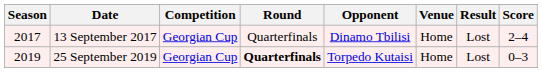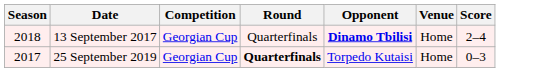- column: Result | Lost | Lost
13 September 2017 | Season: 2017 -> 2018
13 September 2017 | Opponent: normal -> bold
25 September 2019 | Season: 2019 -> 2017
